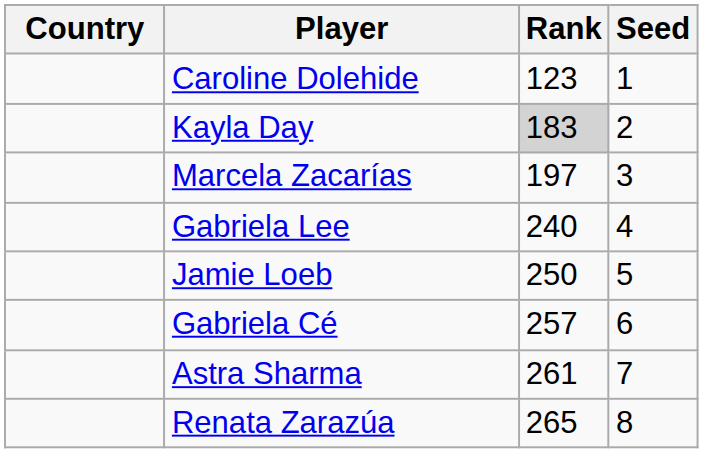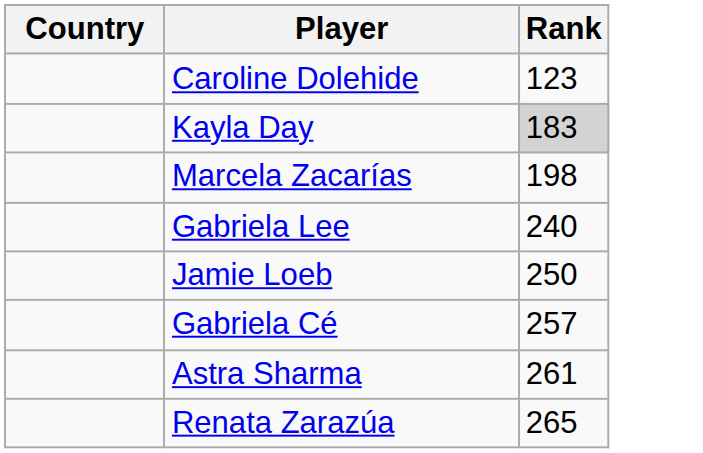- column: Seed | 1 | 2 | 3 | 4 | 5 | 6 | 7 | 8
Marcela Zacarías | Rank: 197 -> 198
